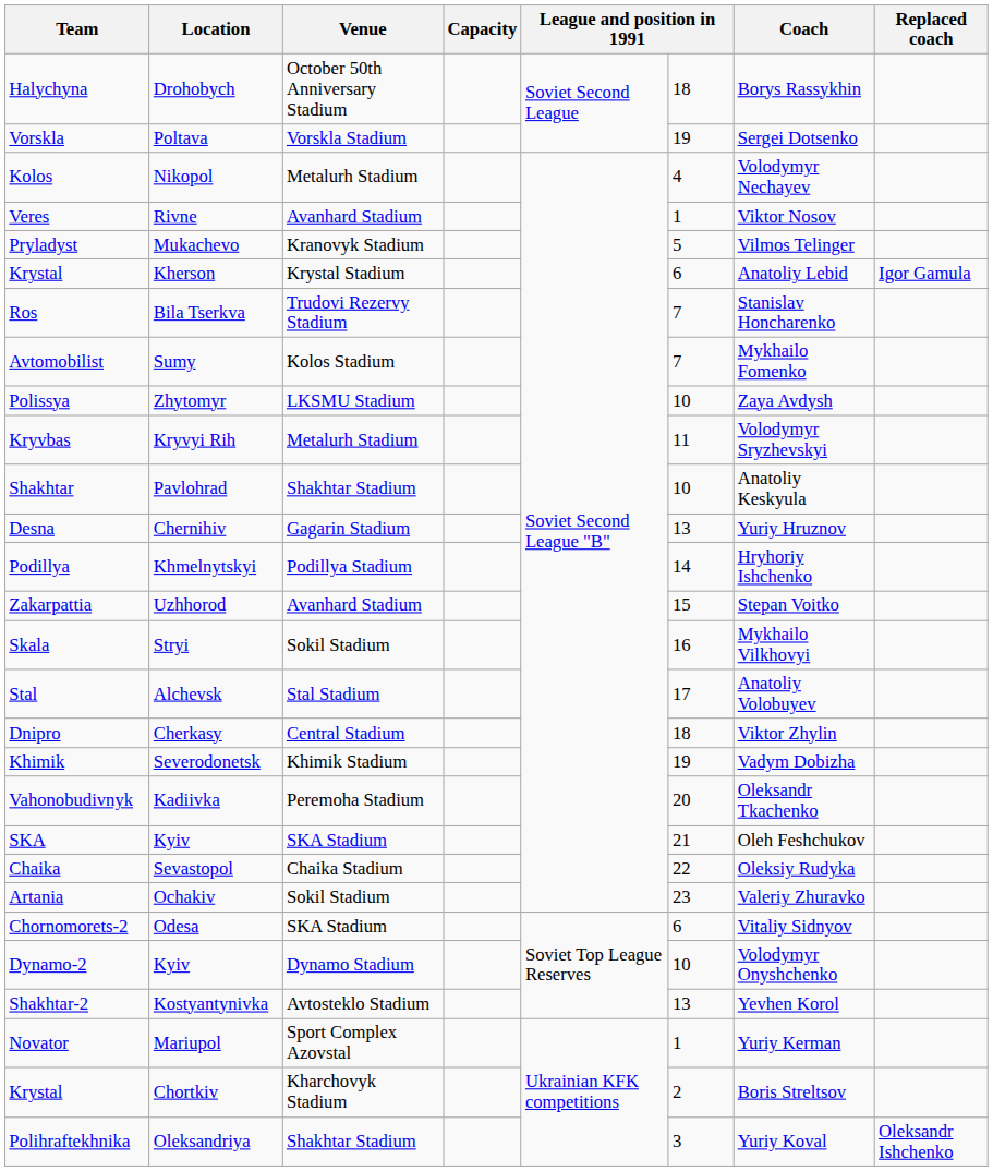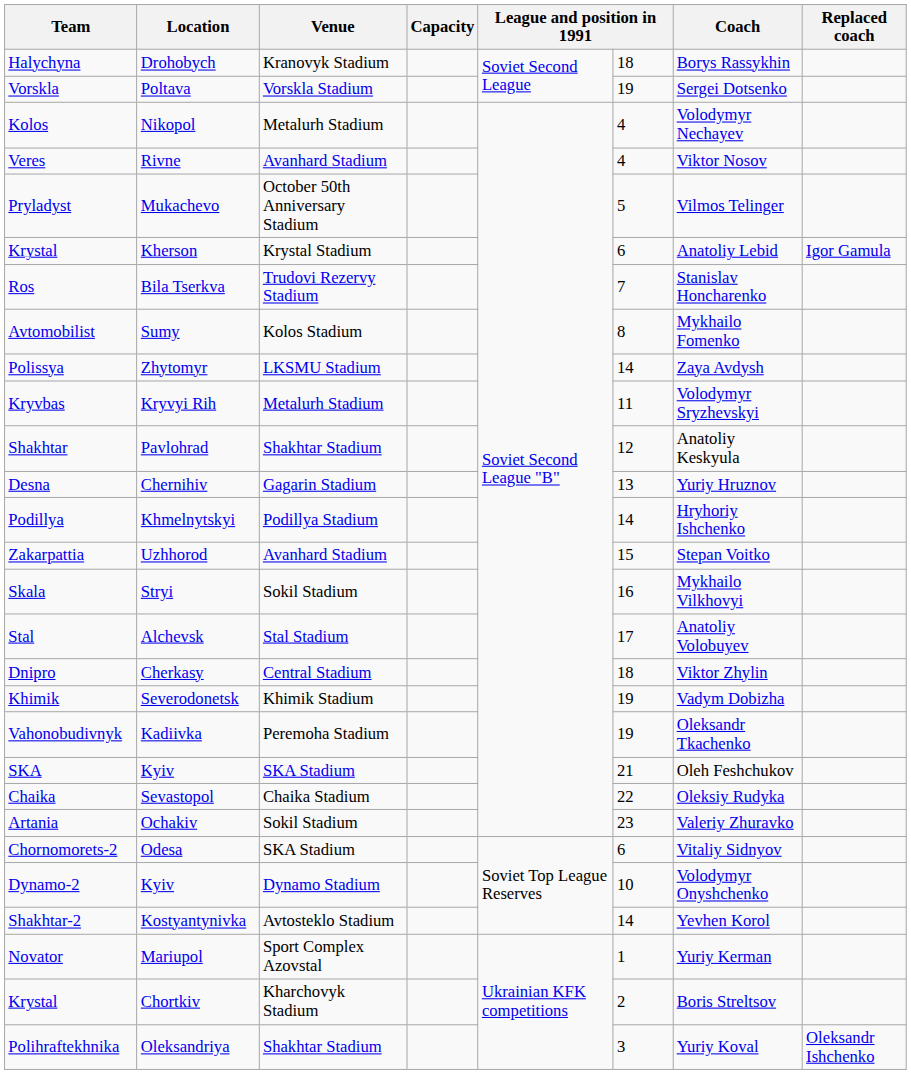Halychyna | Venue: October 50th Anniversary Stadium -> Kranovyk Stadium
Veres | column 6: 1 -> 4
Pryladyst | Venue: Kranovyk Stadium -> October 50th Anniversary Stadium
Avtomobilist | column 6: 7 -> 8
Polissya | column 6: 10 -> 14
Shakhtar | column 6: 10 -> 12
Vahonobudivnyk | column 6: 20 -> 19
Shakhtar-2 | column 6: 13 -> 14
